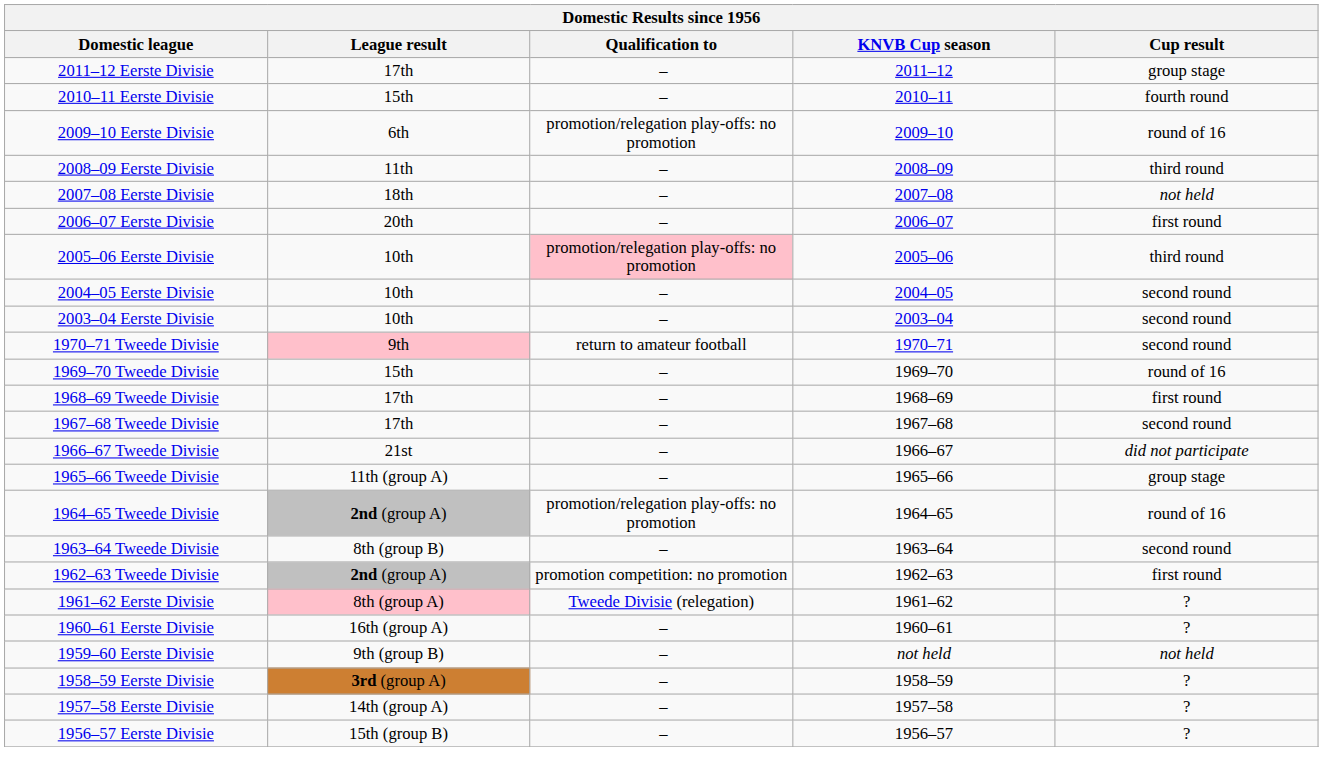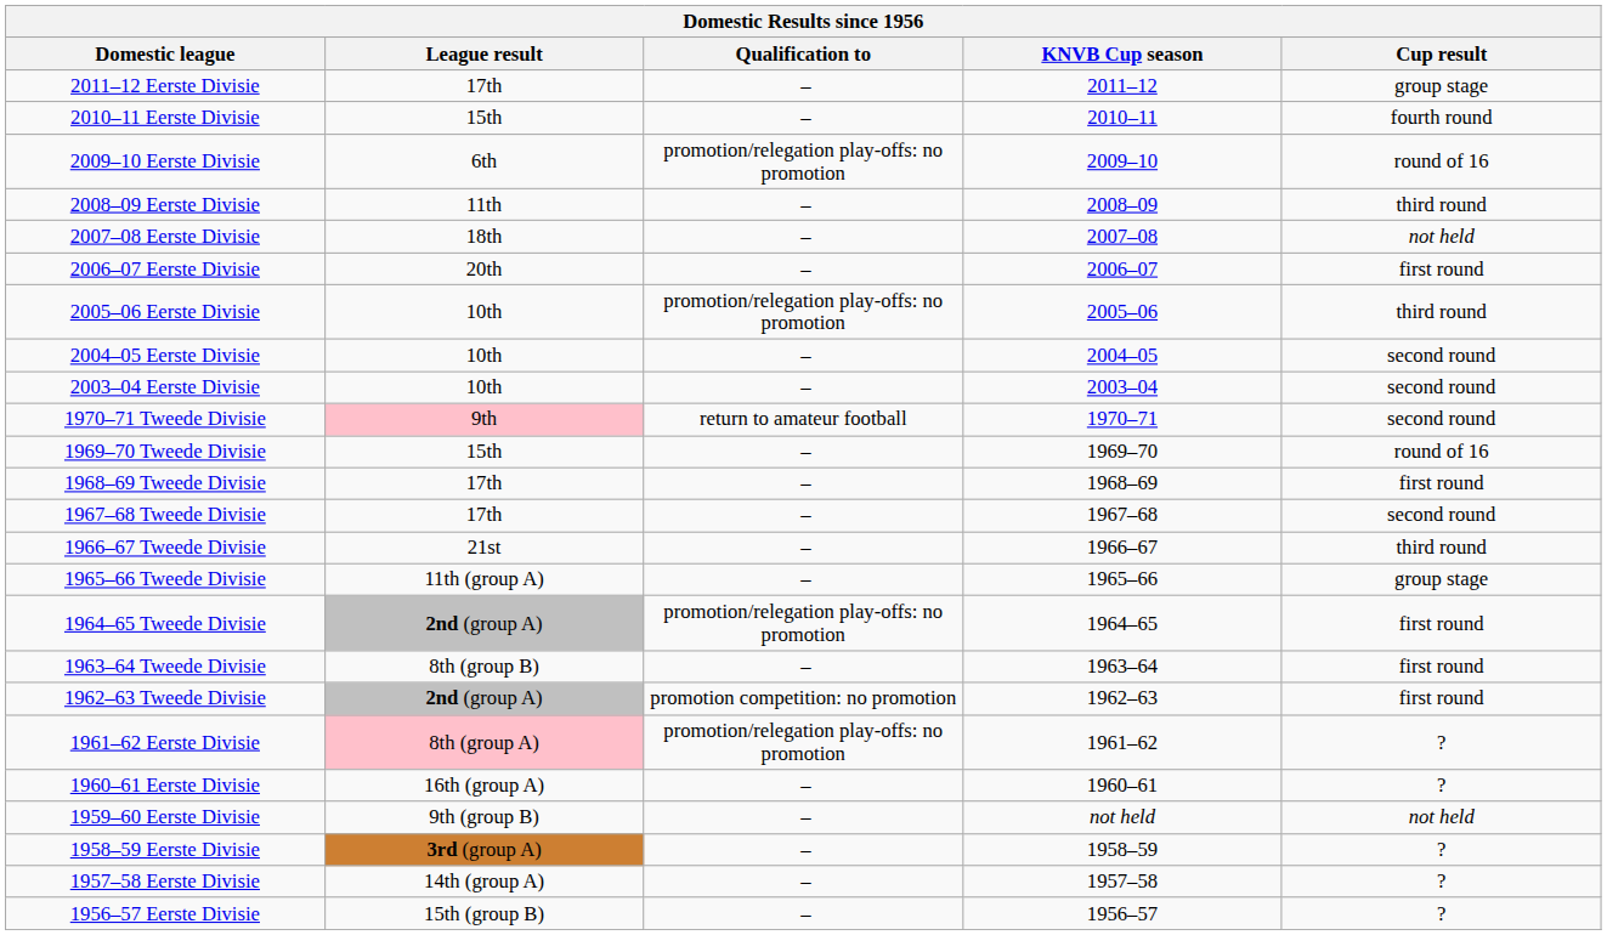2005–06 Eerste Divisie | Qualification to: pink background -> no background
1966–67 Tweede Divisie | Cup result: did not participate -> third round
1964–65 Tweede Divisie | Cup result: round of 16 -> first round
1963–64 Tweede Divisie | Cup result: second round -> first round
1961–62 Eerste Divisie | Qualification to: Tweede Divisie (relegation) -> promotion/relegation play-offs: no promotion
